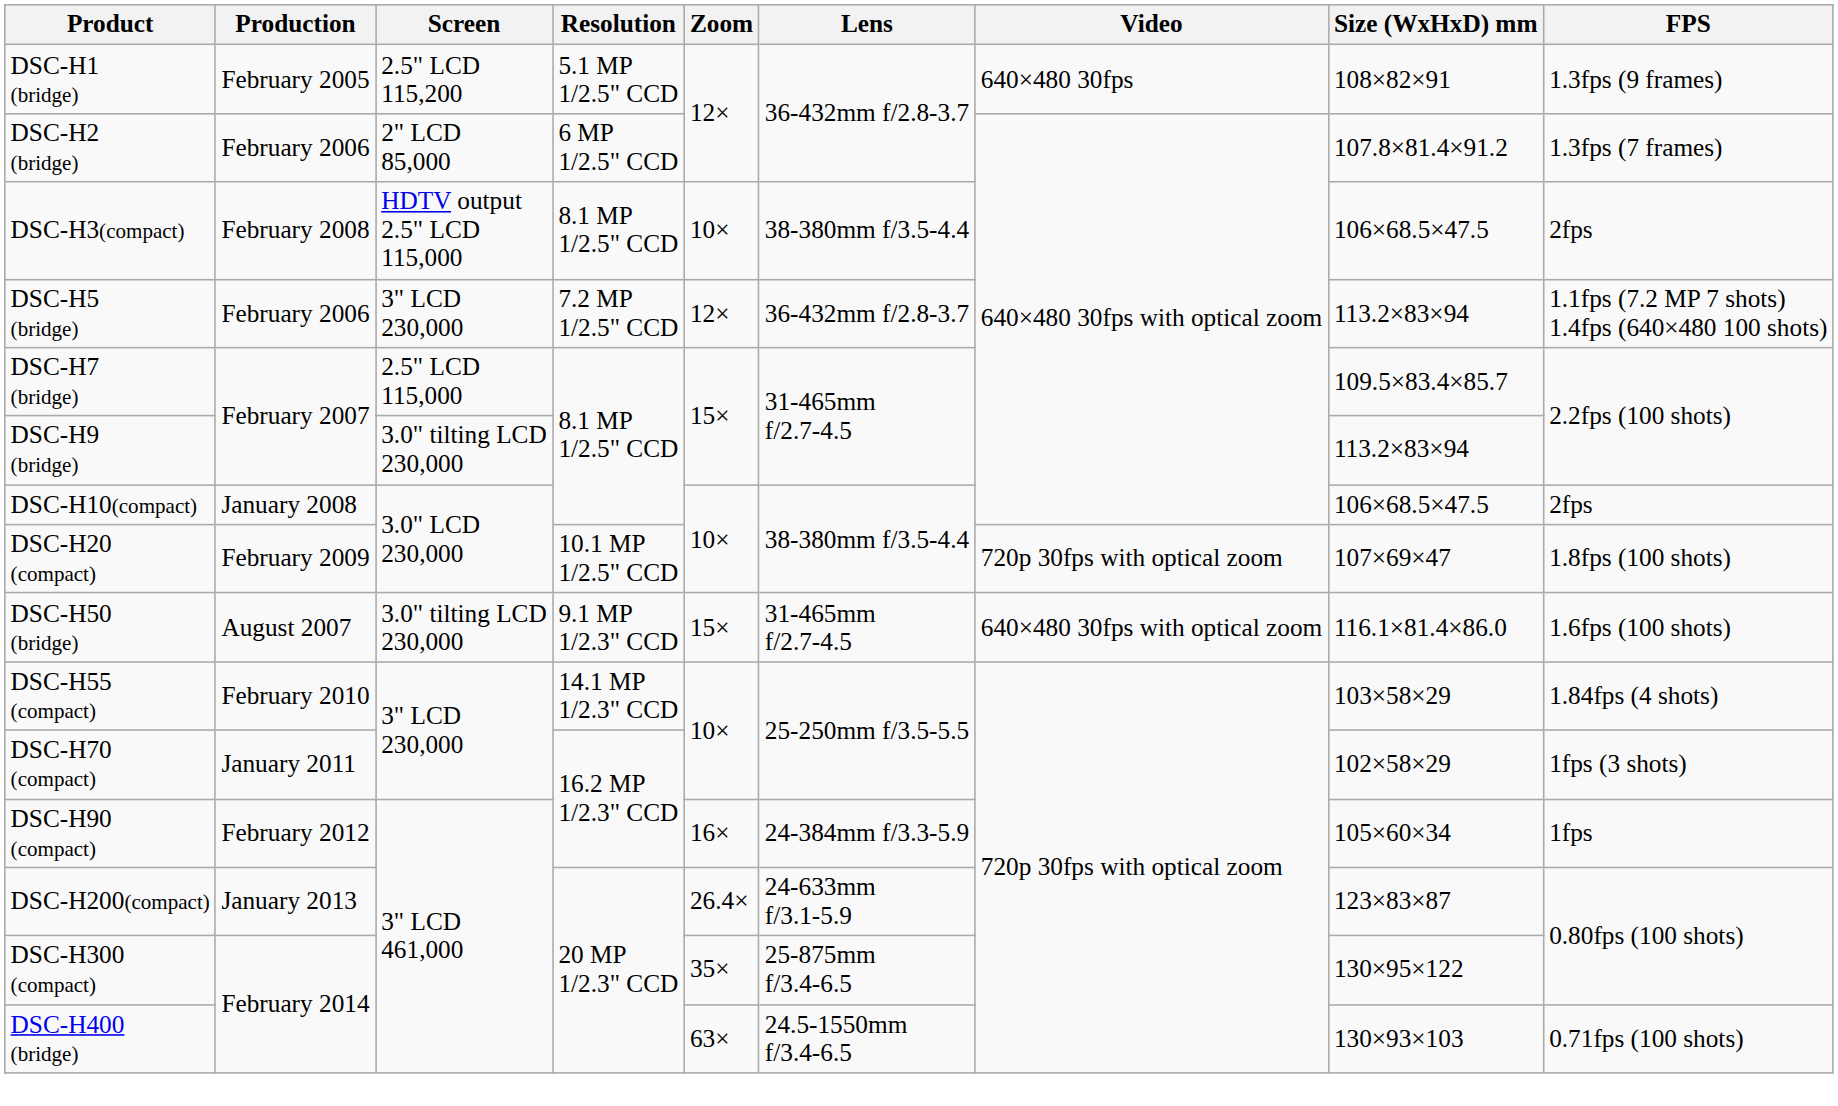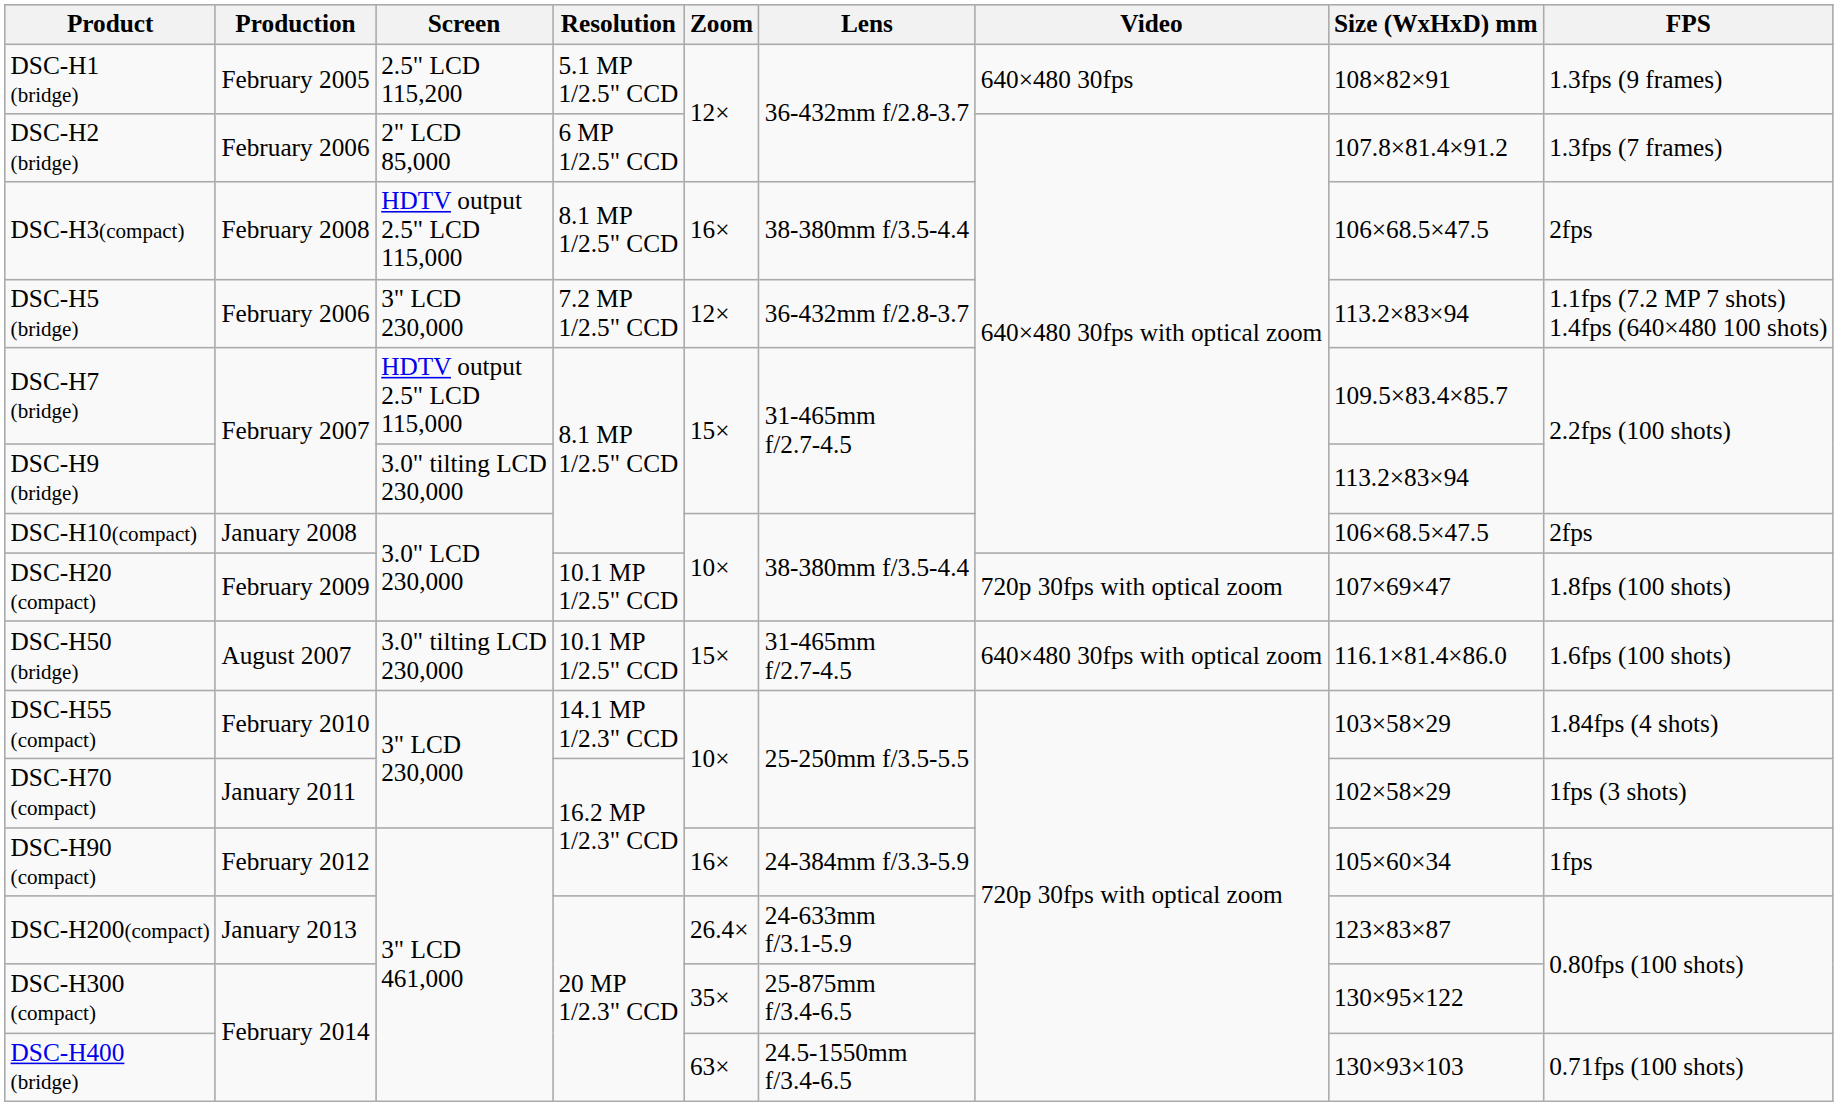DSC-H3(compact) | Zoom: 10× -> 16×
DSC-H7 (bridge) | Screen: 2.5" LCD 115,000 -> HDTV output 2.5" LCD 115,000
DSC-H50 (bridge) | Resolution: 9.1 MP 1/2.3" CCD -> 10.1 MP 1/2.5" CCD
